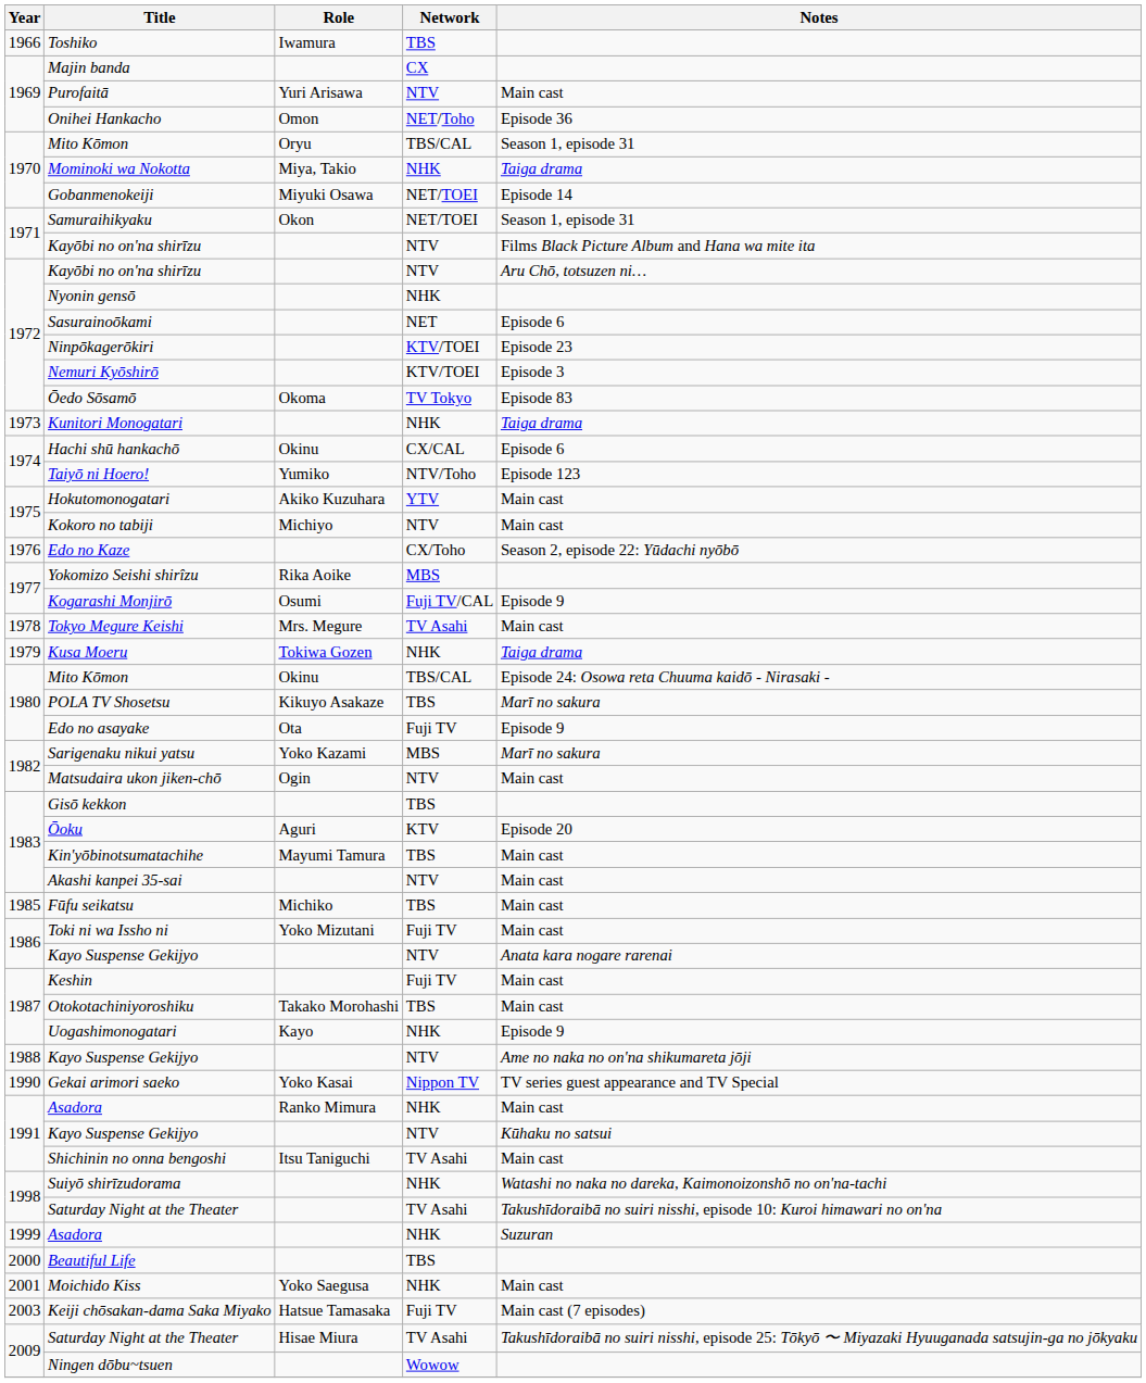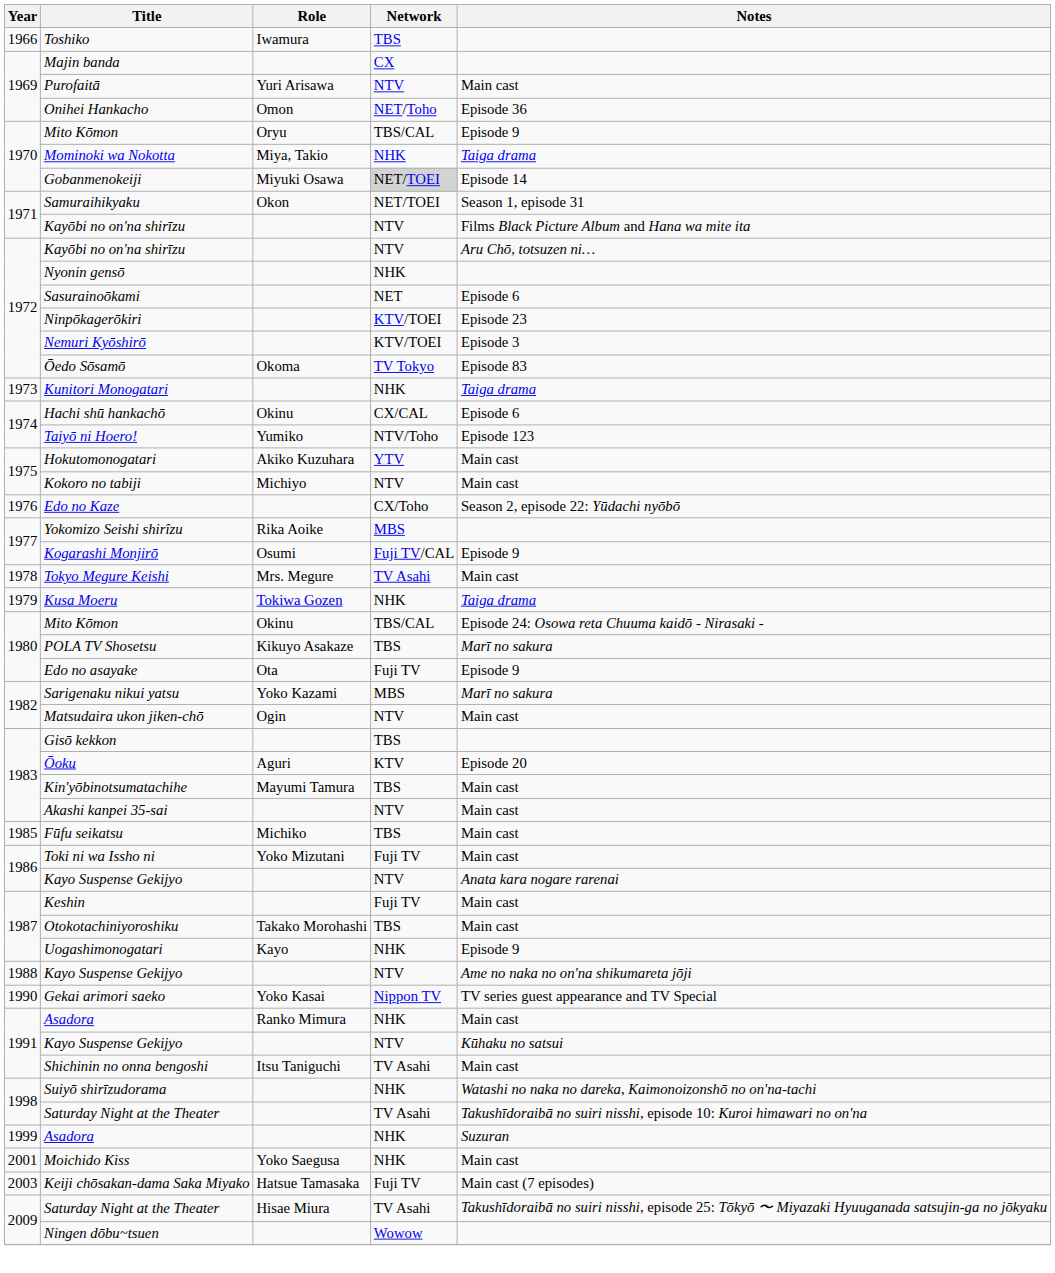1970 / Mito Kōmon | Notes: Season 1, episode 31 -> Episode 9
Gobanmenokeiji | Network: no background -> lightgrey background
- row: 2000 | Beautiful Life | TBS
